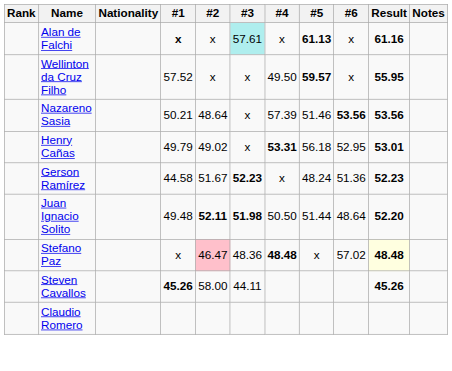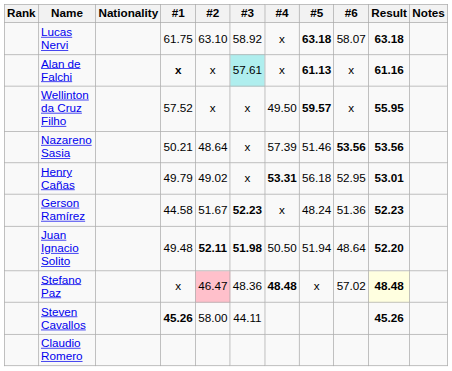+ row: Lucas Nervi | 61.75 | 63.10 | 58.92 | x | 63.18 | 58.07 | 63.18
Juan Ignacio Solito | #5: 51.44 -> 51.94
